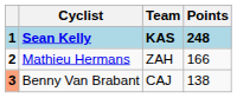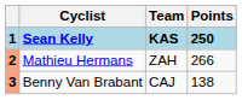Sean Kelly | Points: 248 -> 250
Mathieu Hermans | column 1: no background -> lightsalmon background
Mathieu Hermans | Points: 166 -> 266
